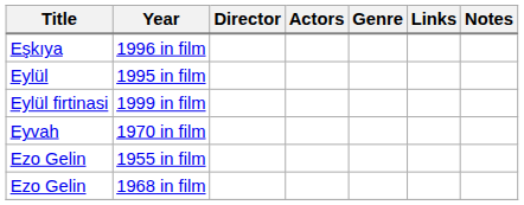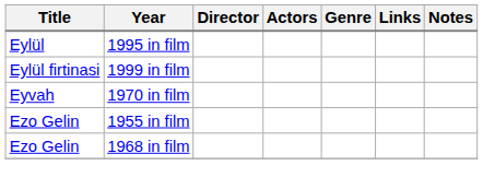- row: Eşkıya | 1996 in film
